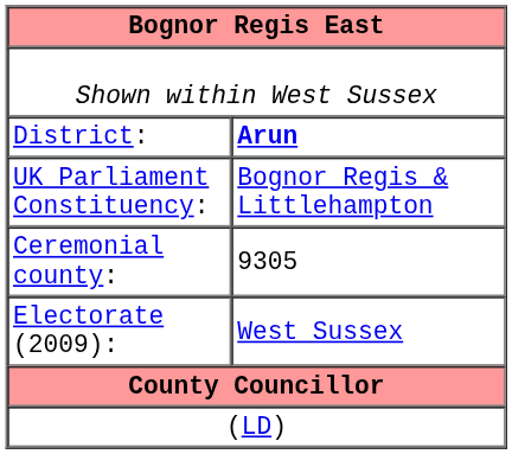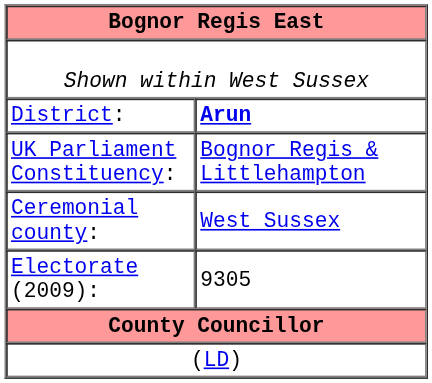Ceremonial county: | column 2: 9305 -> West Sussex
Electorate (2009): | column 2: West Sussex -> 9305
